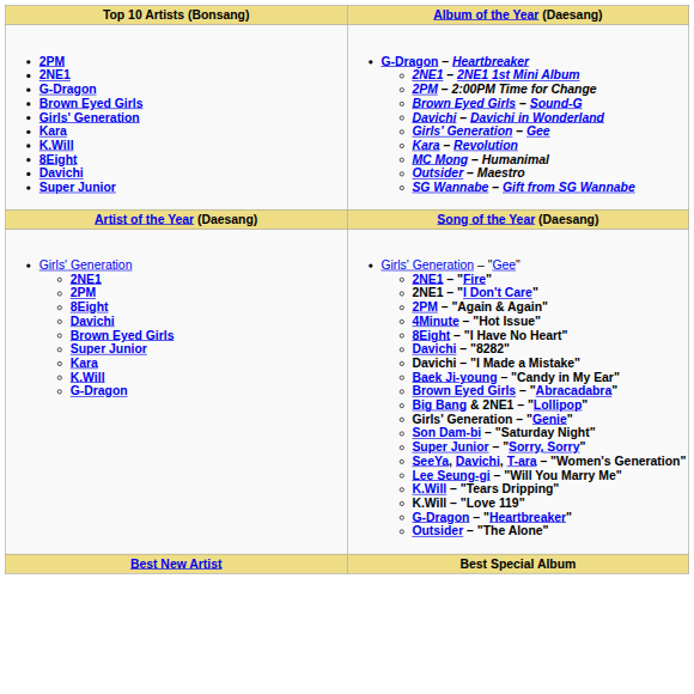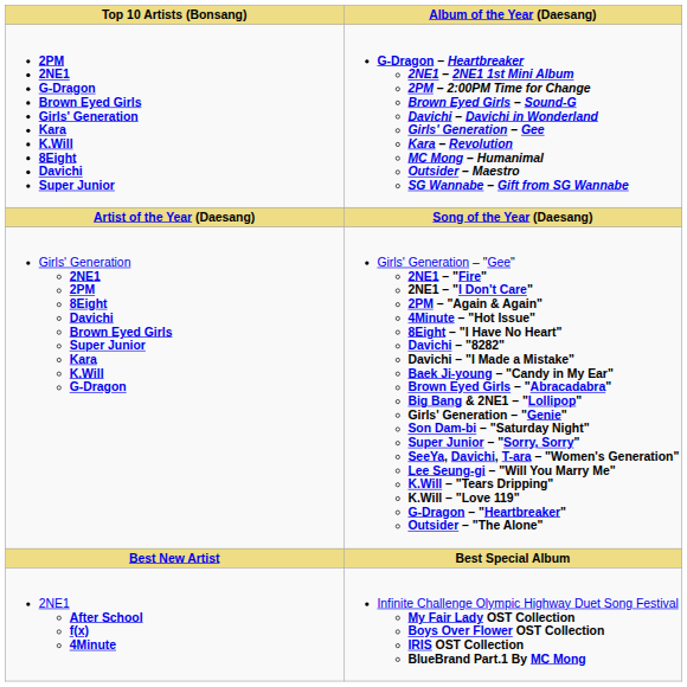+ row: 2NE1 After School f(x) 4Minute | Infinite Challenge Olympic Highway Duet Song Festival My Fair Lady OST Collection Boys Over Flower OST Collection IRIS OST Collection BlueBrand Part.1 By MC Mong
